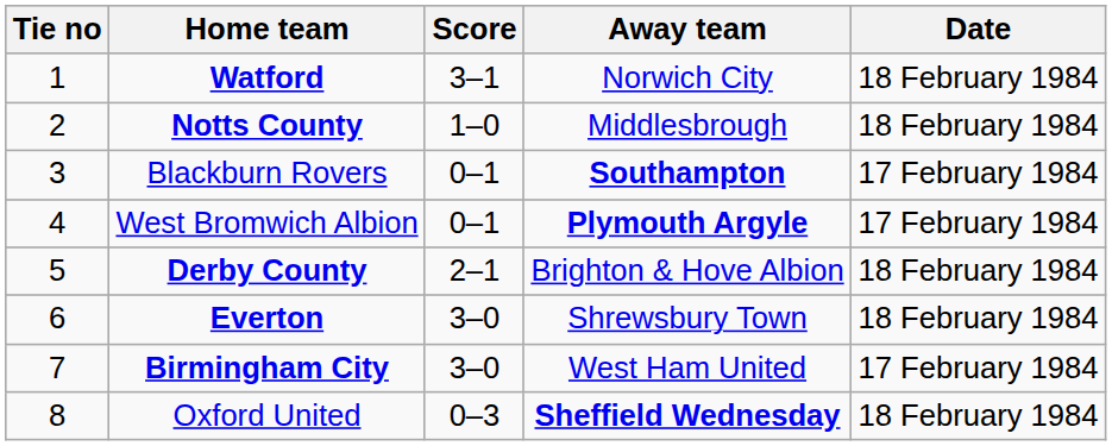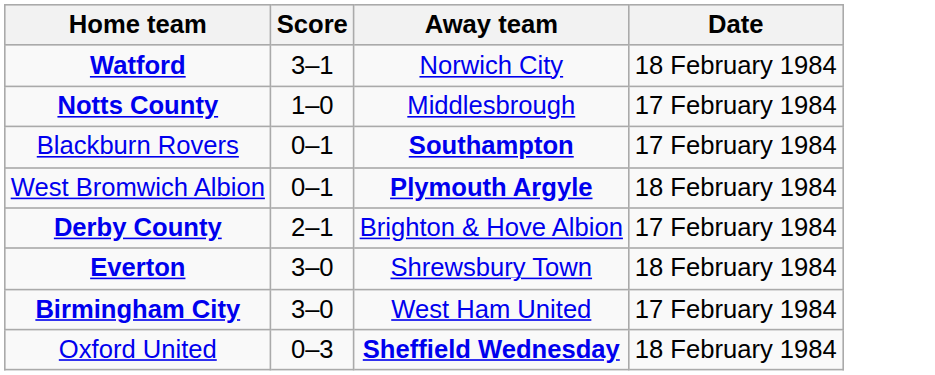- column: Tie no | 1 | 2 | 3 | 4 | 5 | 6 | 7 | 8
Notts County | Date: 18 February 1984 -> 17 February 1984
West Bromwich Albion | Date: 17 February 1984 -> 18 February 1984
Derby County | Date: 18 February 1984 -> 17 February 1984
